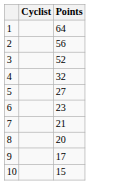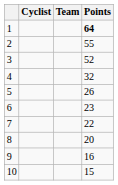+ column: Team
1 | Points: normal -> bold
2 | Points: 56 -> 55
5 | Points: 27 -> 26
7 | Points: 21 -> 22
9 | Points: 17 -> 16
